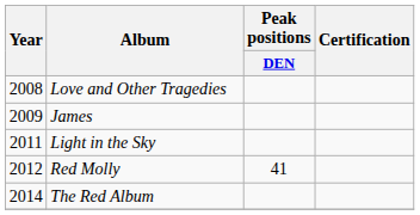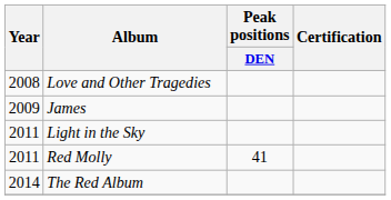Red Molly | Year: 2012 -> 2011
